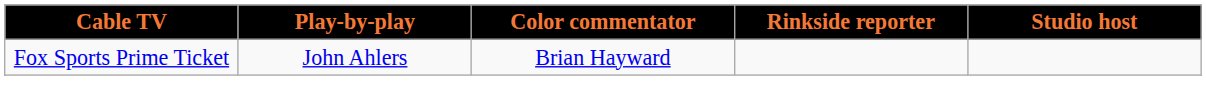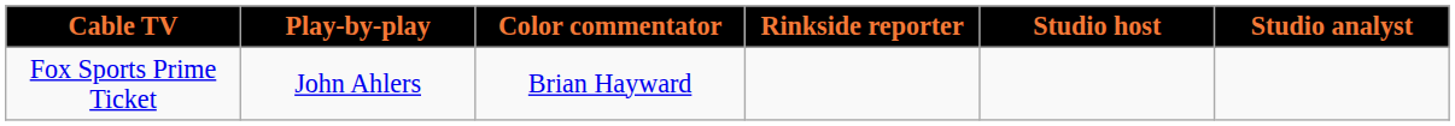+ column: Studio analyst
